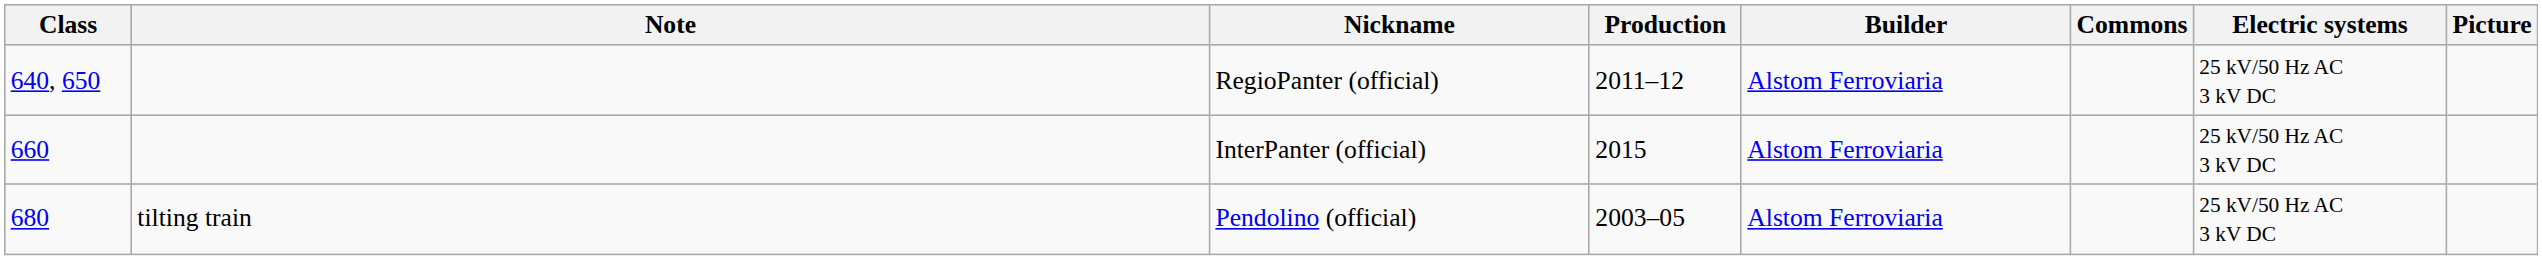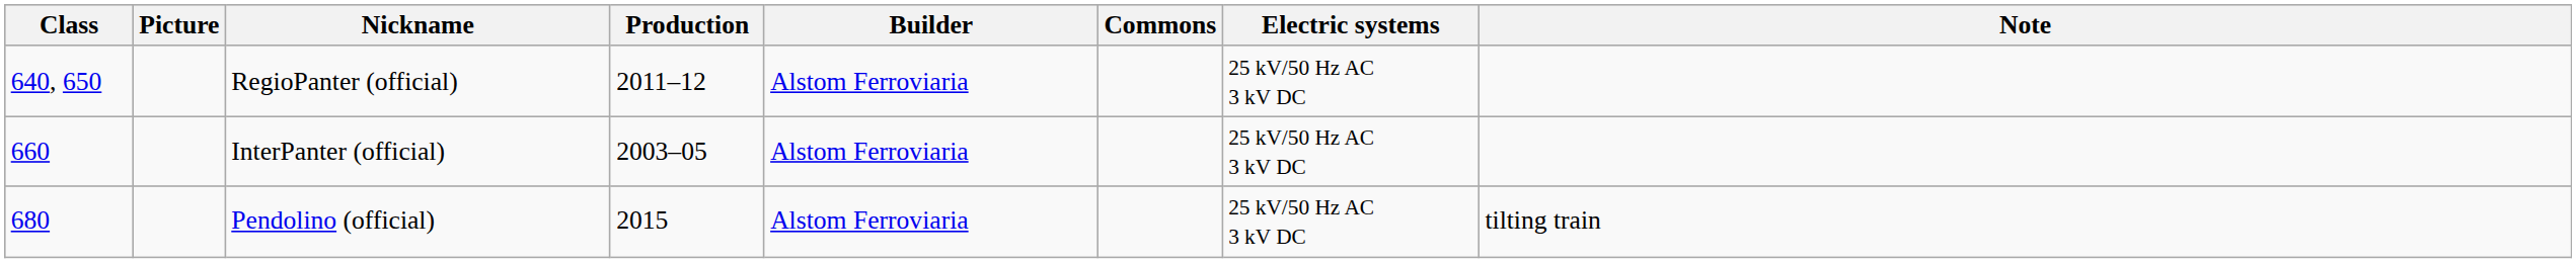columns swapped: Picture <-> Note
InterPanter (official) | Production: 2015 -> 2003–05
Pendolino (official) | Production: 2003–05 -> 2015
